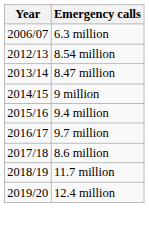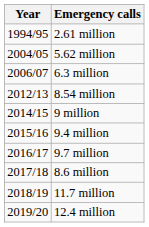+ row: 1994/95 | 2.61 million
+ row: 2004/05 | 5.62 million
- row: 2013/14 | 8.47 million
